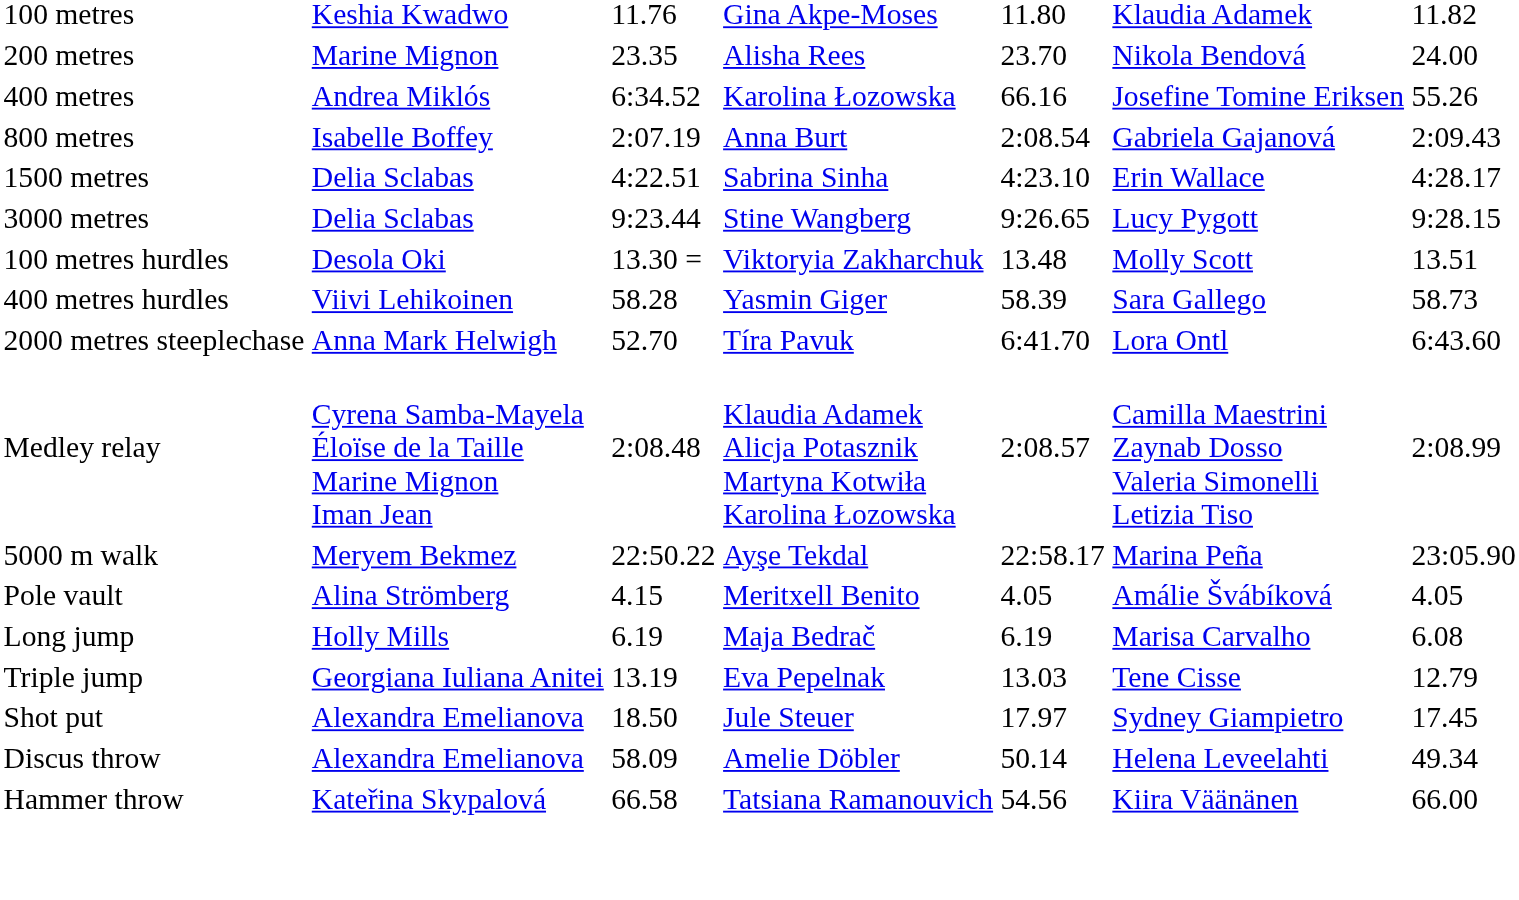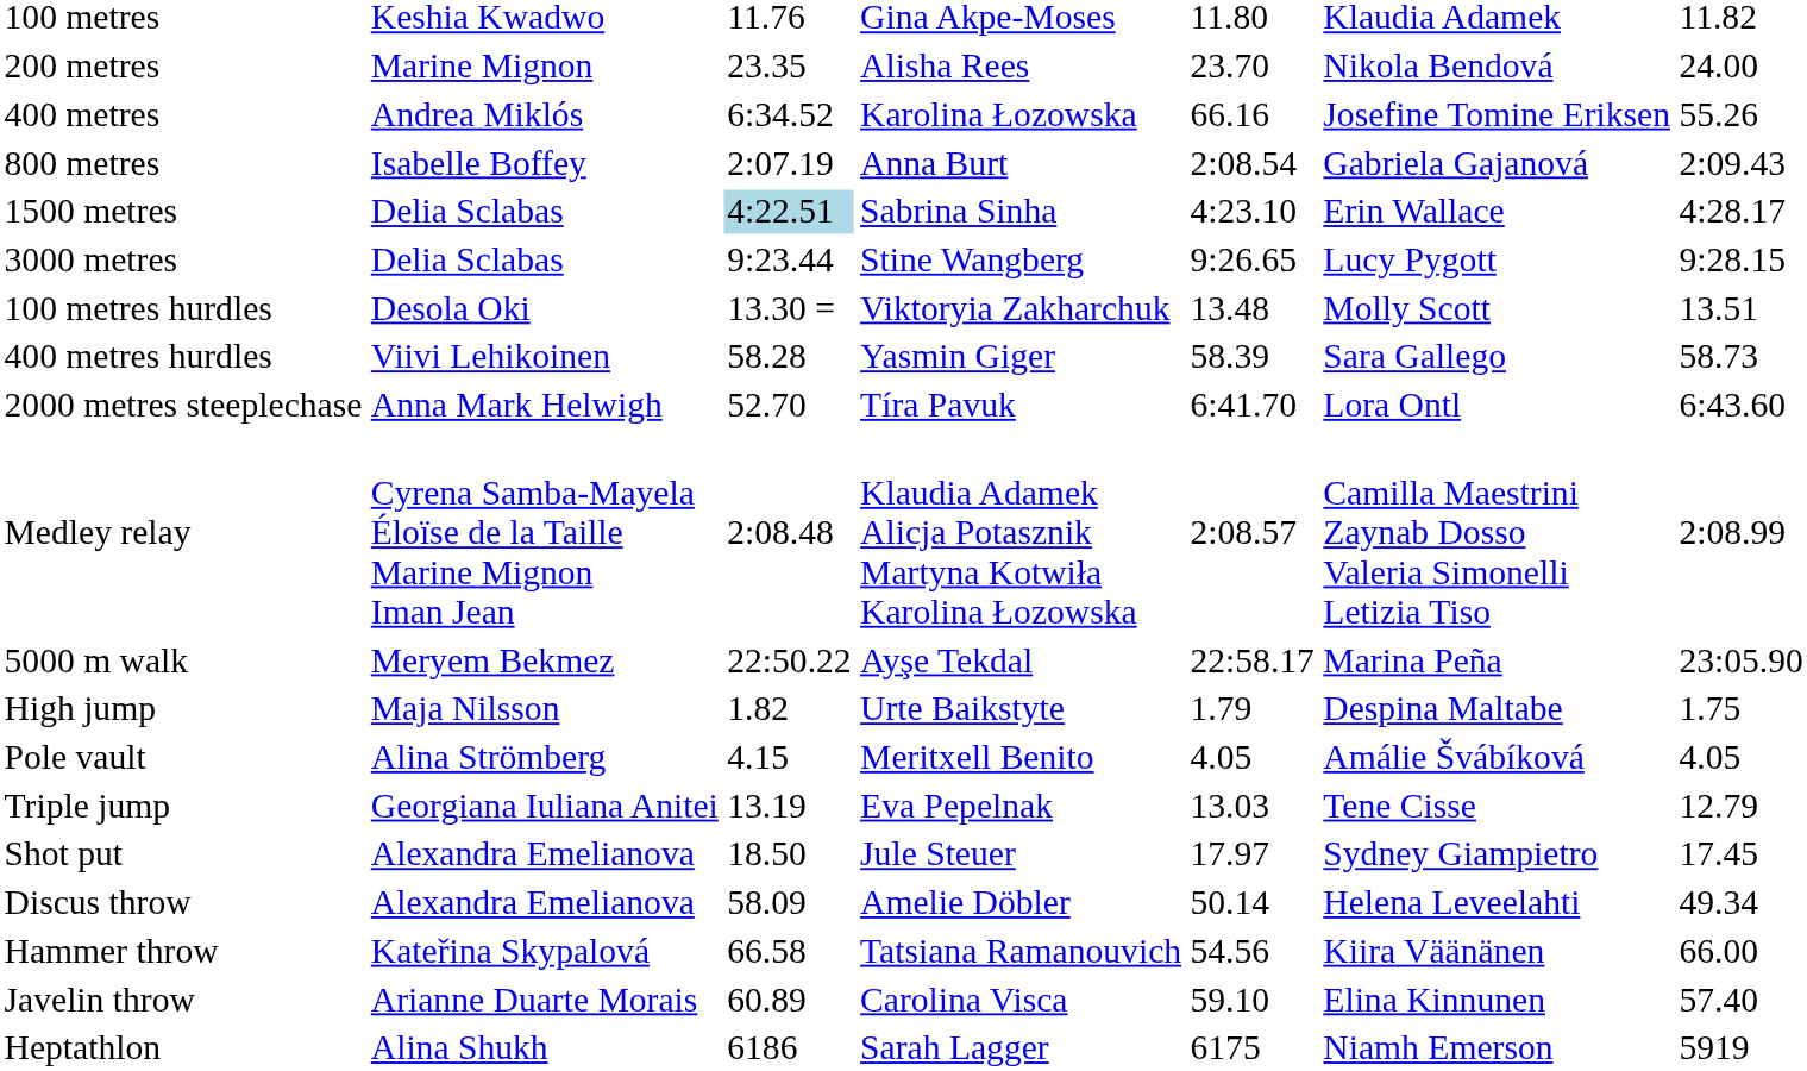1500 metres | column 3: no background -> lightblue background
+ row: High jump | Maja Nilsson | 1.82 | Urte Baikstyte | 1.79 | Despina Maltabe | 1.75
- row: Long jump | Holly Mills | 6.19 | Maja Bedrač | 6.19 | Marisa Carvalho | 6.08
+ row: Javelin throw | Arianne Duarte Morais | 60.89 | Carolina Visca | 59.10 | Elina Kinnunen | 57.40
+ row: Heptathlon | Alina Shukh | 6186 | Sarah Lagger | 6175 | Niamh Emerson | 5919
